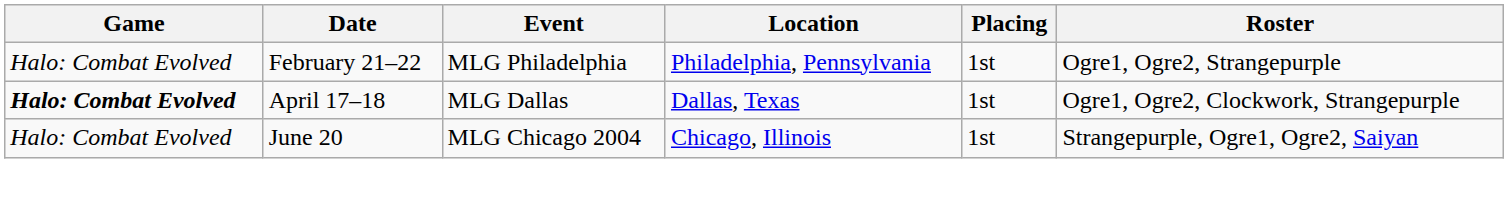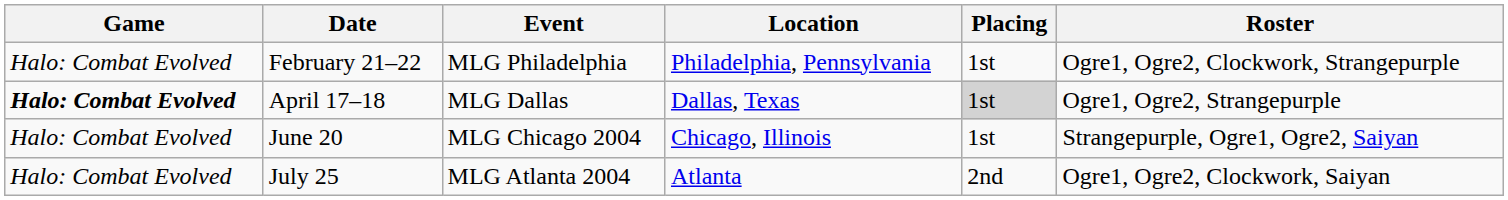February 21–22 | Roster: Ogre1, Ogre2, Strangepurple -> Ogre1, Ogre2, Clockwork, Strangepurple
April 17–18 | Placing: no background -> lightgrey background
April 17–18 | Roster: Ogre1, Ogre2, Clockwork, Strangepurple -> Ogre1, Ogre2, Strangepurple
+ row: Halo: Combat Evolved | July 25 | MLG Atlanta 2004 | Atlanta | 2nd | Ogre1, Ogre2, Clockwork, Saiyan
